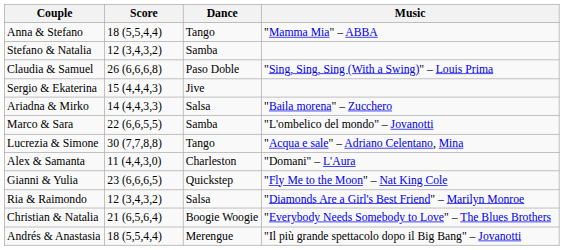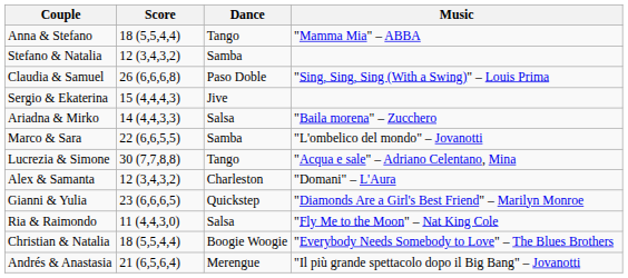Alex & Samanta | Score: 11 (4,4,3,0) -> 12 (3,4,3,2)
Gianni & Yulia | Music: "Fly Me to the Moon" – Nat King Cole -> "Diamonds Are a Girl's Best Friend" – Marilyn Monroe
Ria & Raimondo | Score: 12 (3,4,3,2) -> 11 (4,4,3,0)
Ria & Raimondo | Music: "Diamonds Are a Girl's Best Friend" – Marilyn Monroe -> "Fly Me to the Moon" – Nat King Cole
Christian & Natalia | Score: 21 (6,5,6,4) -> 18 (5,5,4,4)
Andrés & Anastasia | Score: 18 (5,5,4,4) -> 21 (6,5,6,4)
